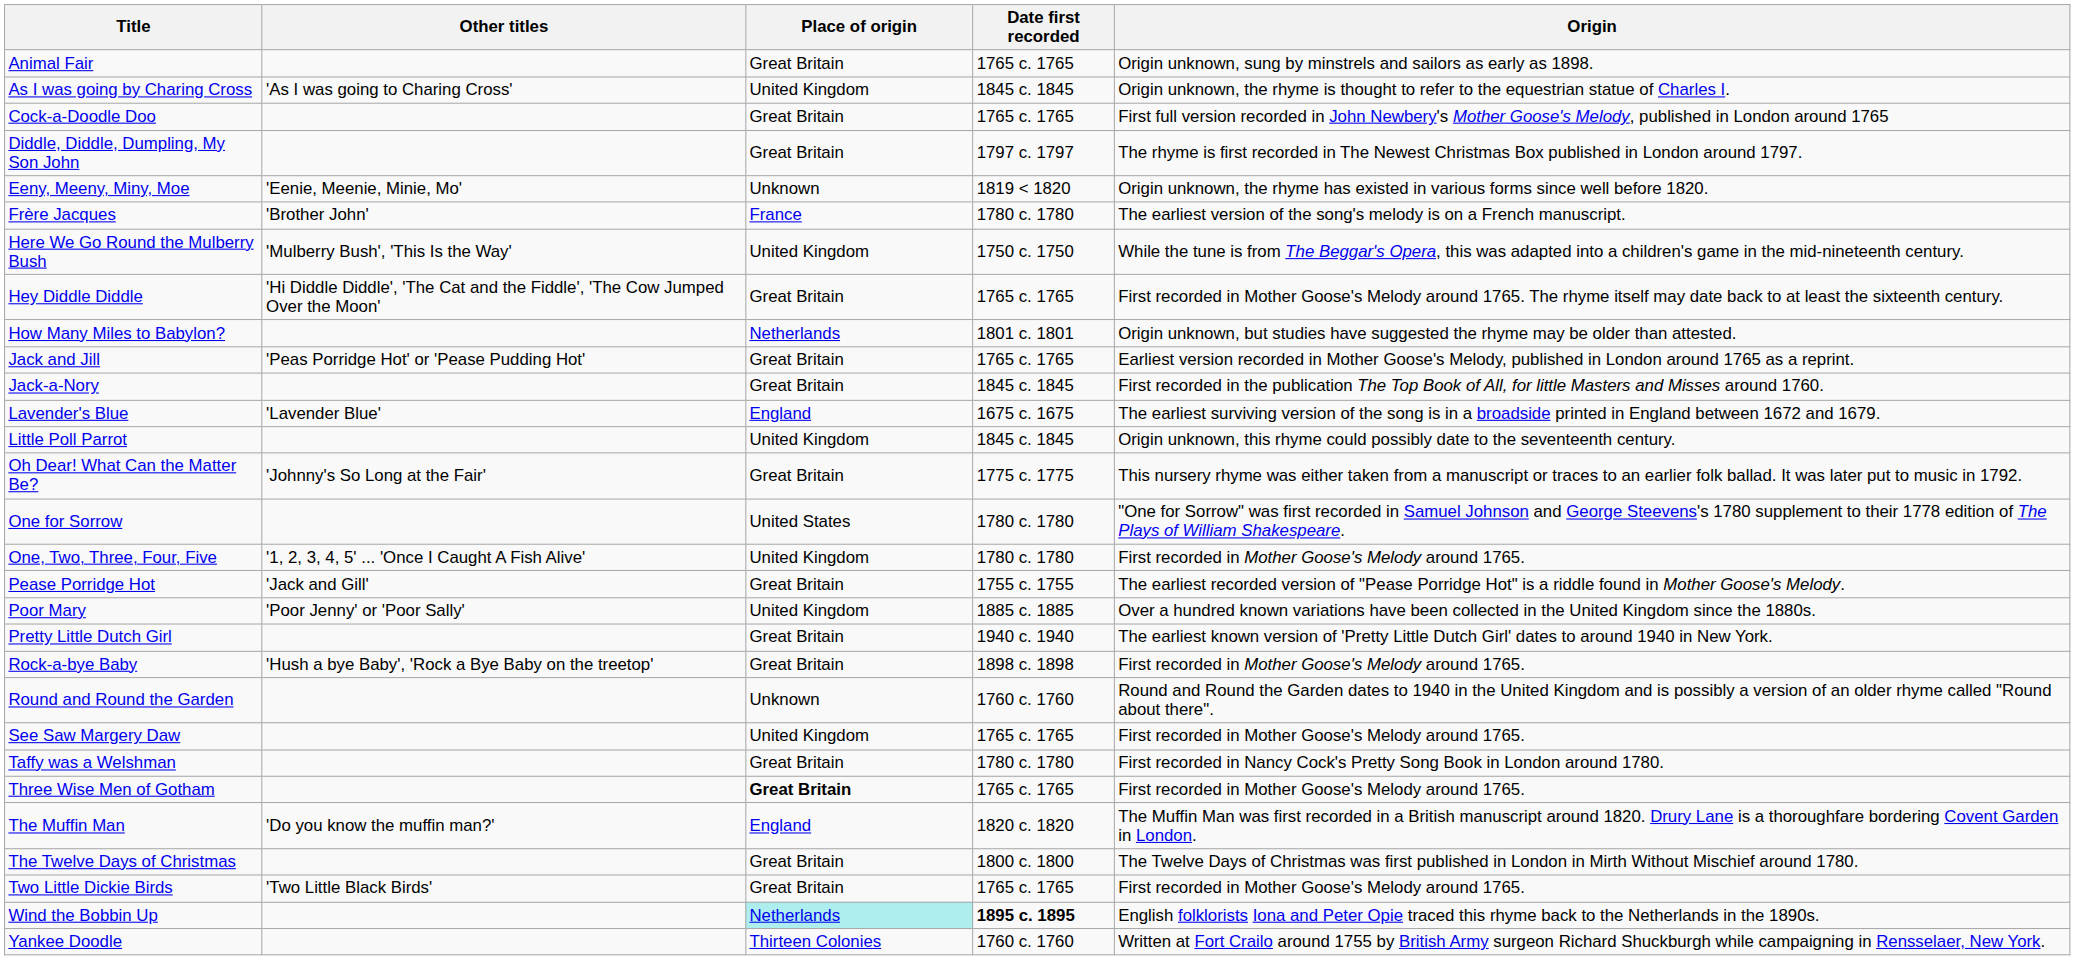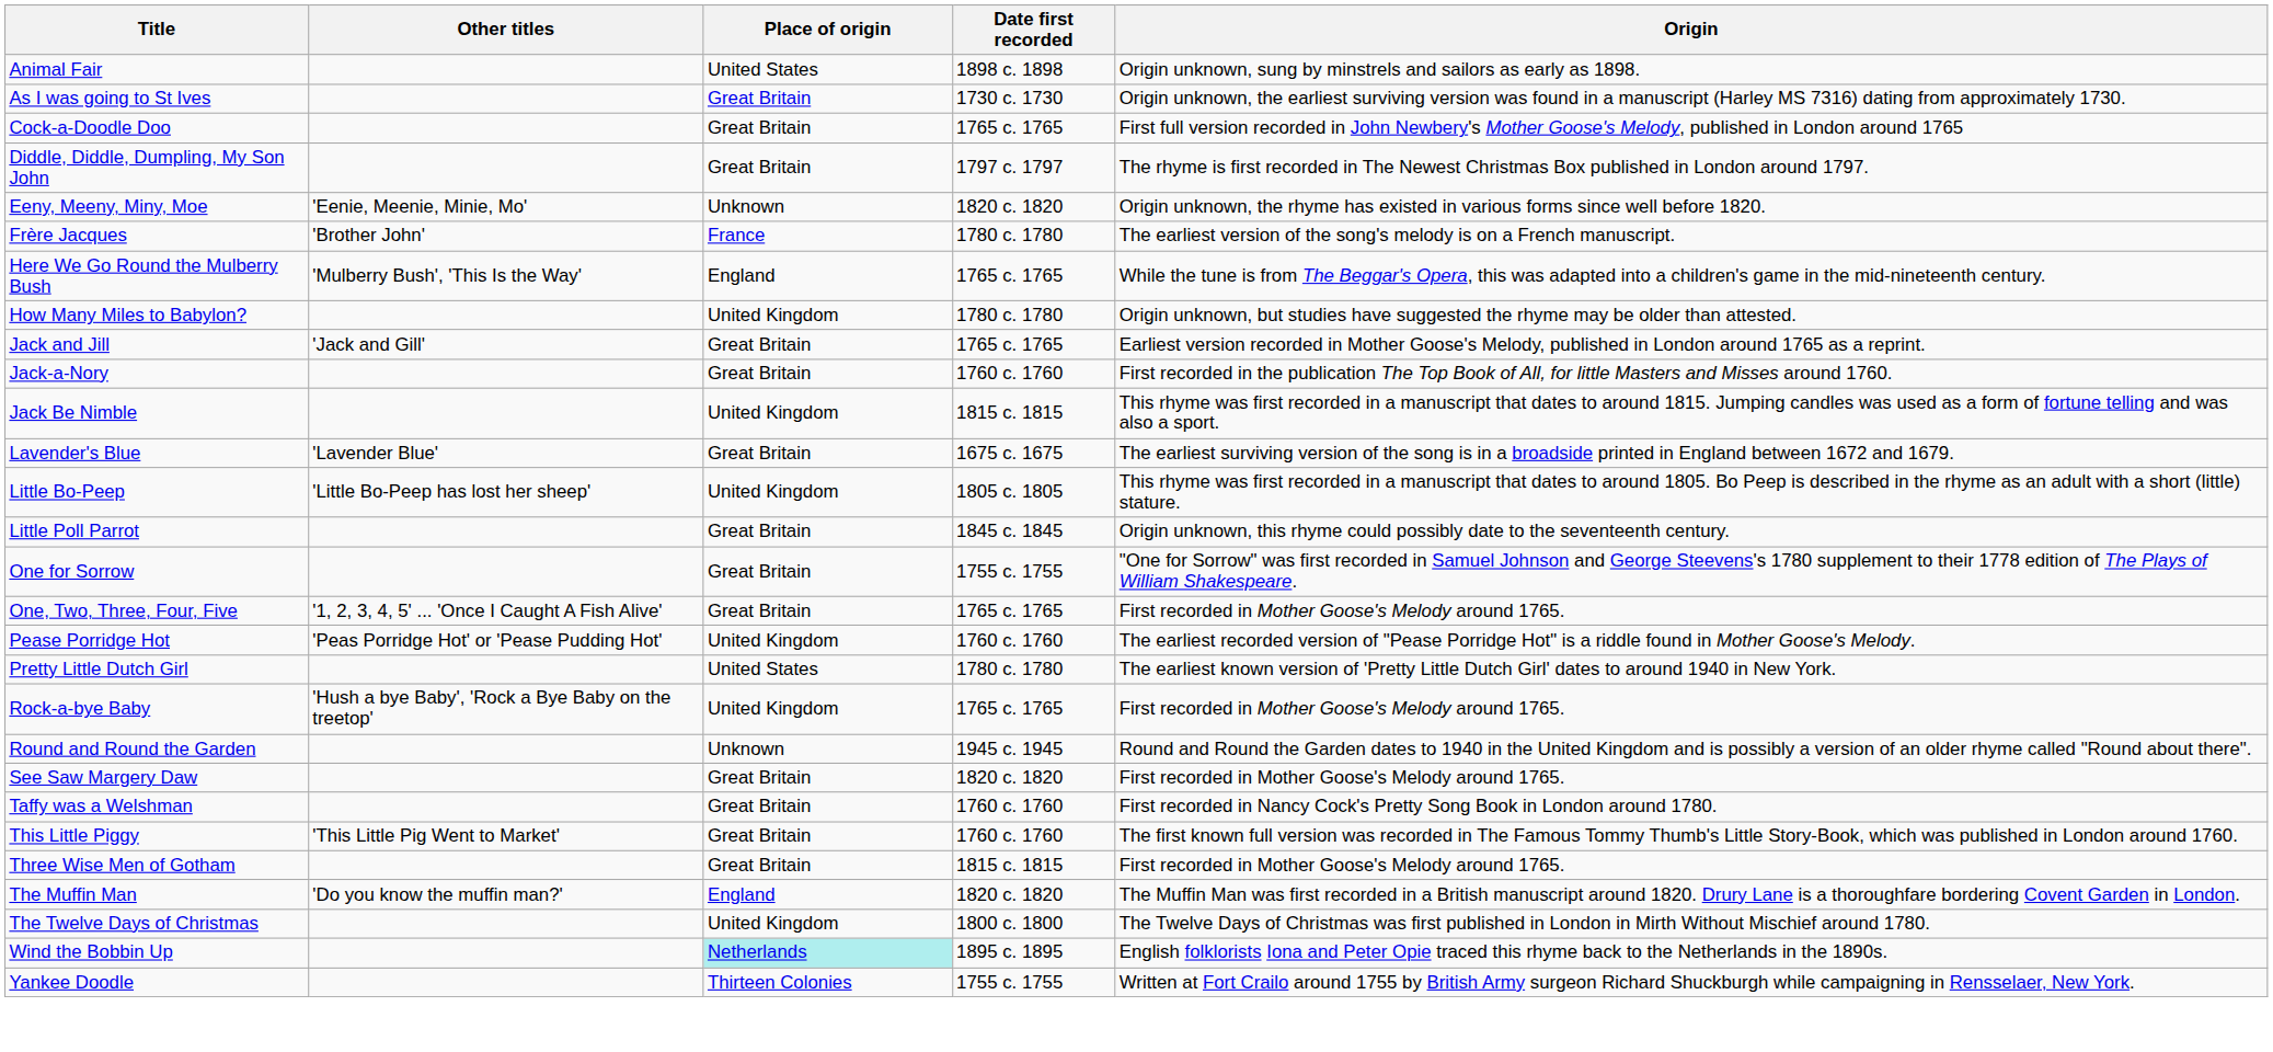Animal Fair | Place of origin: Great Britain -> United States
Animal Fair | Date first recorded: 1765 c. 1765 -> 1898 c. 1898
- row: As I was going by Charing Cross | 'As I was going to Charing Cross' | United Kingdom | 1845 c. 1845 | Origin unknown, the rhyme is thought to refer to the equestrian statue of Charles I.
+ row: As I was going to St Ives | Great Britain | 1730 c. 1730 | Origin unknown, the earliest surviving version was found in a manuscript (Harley MS 7316) dating from approximately 1730.
Eeny, Meeny, Miny, Moe | Date first recorded: 1819 < 1820 -> 1820 c. 1820
Here We Go Round the Mulberry Bush | Place of origin: United Kingdom -> England
Here We Go Round the Mulberry Bush | Date first recorded: 1750 c. 1750 -> 1765 c. 1765
- row: Hey Diddle Diddle | 'Hi Diddle Diddle', 'The Cat and the Fiddle', 'The Cow Jumped Over the Moon' | Great Britain | 1765 c. 1765 | First recorded in Mother Goose's Melody around 1765. The rhyme itself may date back to at least the sixteenth century.
How Many Miles to Babylon? | Place of origin: Netherlands -> United Kingdom
How Many Miles to Babylon? | Date first recorded: 1801 c. 1801 -> 1780 c. 1780
Jack and Jill | Other titles: 'Peas Porridge Hot' or 'Pease Pudding Hot' -> 'Jack and Gill'
Jack-a-Nory | Date first recorded: 1845 c. 1845 -> 1760 c. 1760
+ row: Jack Be Nimble | United Kingdom | 1815 c. 1815 | This rhyme was first recorded in a manuscript that dates to around 1815. Jumping candles was used as a form of fortune telling and was also a sport.
Lavender's Blue | Place of origin: England -> Great Britain
+ row: Little Bo-Peep | 'Little Bo-Peep has lost her sheep' | United Kingdom | 1805 c. 1805 | This rhyme was first recorded in a manuscript that dates to around 1805. Bo Peep is described in the rhyme as an adult with a short (little) stature.
Little Poll Parrot | Place of origin: United Kingdom -> Great Britain
- row: Oh Dear! What Can the Matter Be? | 'Johnny's So Long at the Fair' | Great Britain | 1775 c. 1775 | This nursery rhyme was either taken from a manuscript or traces to an earlier folk ballad. It was later put to music in 1792.
One for Sorrow | Place of origin: United States -> Great Britain
One for Sorrow | Date first recorded: 1780 c. 1780 -> 1755 c. 1755
One, Two, Three, Four, Five | Place of origin: United Kingdom -> Great Britain
One, Two, Three, Four, Five | Date first recorded: 1780 c. 1780 -> 1765 c. 1765
Pease Porridge Hot | Other titles: 'Jack and Gill' -> 'Peas Porridge Hot' or 'Pease Pudding Hot'
Pease Porridge Hot | Place of origin: Great Britain -> United Kingdom
Pease Porridge Hot | Date first recorded: 1755 c. 1755 -> 1760 c. 1760
- row: Poor Mary | 'Poor Jenny' or 'Poor Sally' | United Kingdom | 1885 c. 1885 | Over a hundred known variations have been collected in the United Kingdom since the 1880s.
Pretty Little Dutch Girl | Place of origin: Great Britain -> United States
Pretty Little Dutch Girl | Date first recorded: 1940 c. 1940 -> 1780 c. 1780
Rock-a-bye Baby | Place of origin: Great Britain -> United Kingdom
Rock-a-bye Baby | Date first recorded: 1898 c. 1898 -> 1765 c. 1765
Round and Round the Garden | Date first recorded: 1760 c. 1760 -> 1945 c. 1945
See Saw Margery Daw | Place of origin: United Kingdom -> Great Britain
See Saw Margery Daw | Date first recorded: 1765 c. 1765 -> 1820 c. 1820
Taffy was a Welshman | Date first recorded: 1780 c. 1780 -> 1760 c. 1760
+ row: This Little Piggy | 'This Little Pig Went to Market' | Great Britain | 1760 c. 1760 | The first known full version was recorded in The Famous Tommy Thumb's Little Story-Book, which was published in London around 1760.
Three Wise Men of Gotham | Place of origin: bold -> normal
Three Wise Men of Gotham | Date first recorded: 1765 c. 1765 -> 1815 c. 1815
The Twelve Days of Christmas | Place of origin: Great Britain -> United Kingdom
- row: Two Little Dickie Birds | 'Two Little Black Birds' | Great Britain | 1765 c. 1765 | First recorded in Mother Goose's Melody around 1765.
Wind the Bobbin Up | Date first recorded: bold -> normal
Yankee Doodle | Date first recorded: 1760 c. 1760 -> 1755 c. 1755
